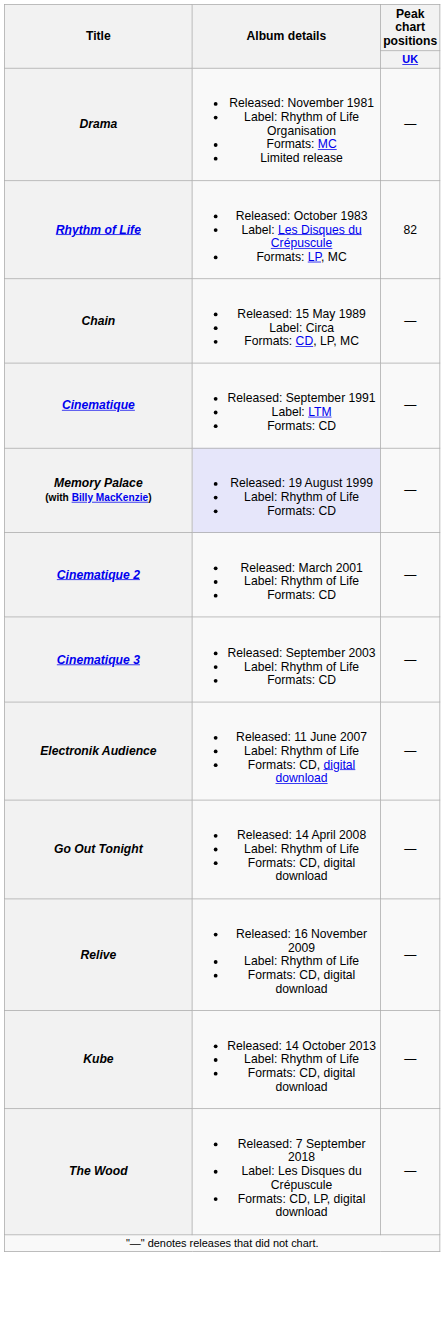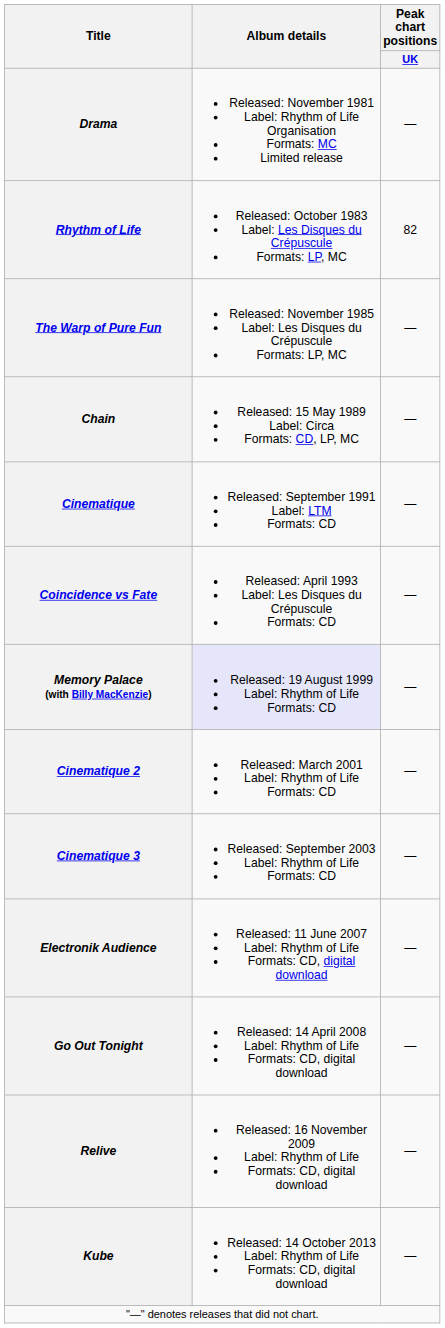+ row: The Warp of Pure Fun | Released: November 1985 Label: Les Disques du Crépuscule Formats: LP, MC | —
+ row: Coincidence vs Fate | Released: April 1993 Label: Les Disques du Crépuscule Formats: CD | —
- row: The Wood | Released: 7 September 2018 Label: Les Disques du Crépuscule Formats: CD, LP, digital download | —
